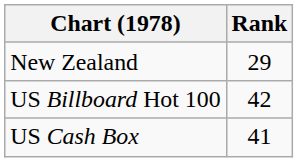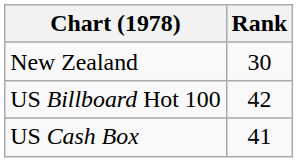New Zealand | Rank: 29 -> 30
